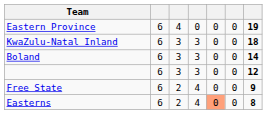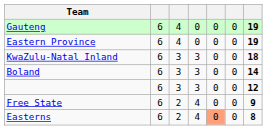+ row: Gauteng | 6 | 4 | 0 | 0 | 0 | 19
